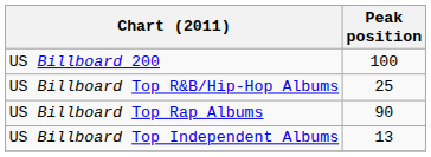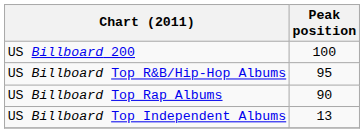US Billboard Top R&B/Hip-Hop Albums | Peak position: 25 -> 95
